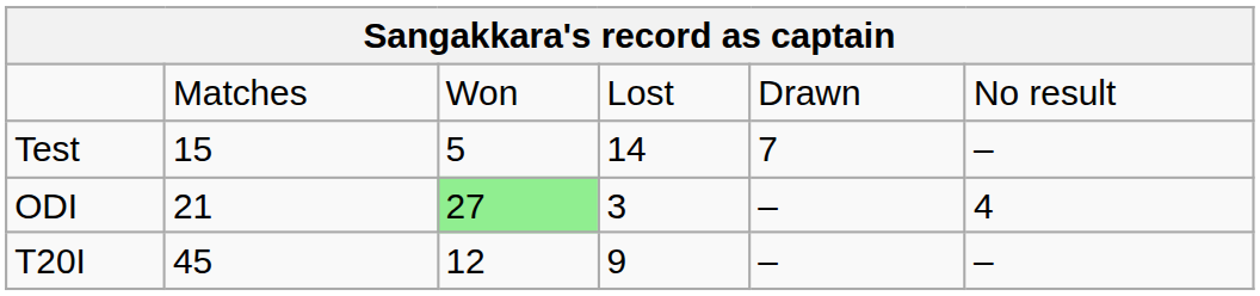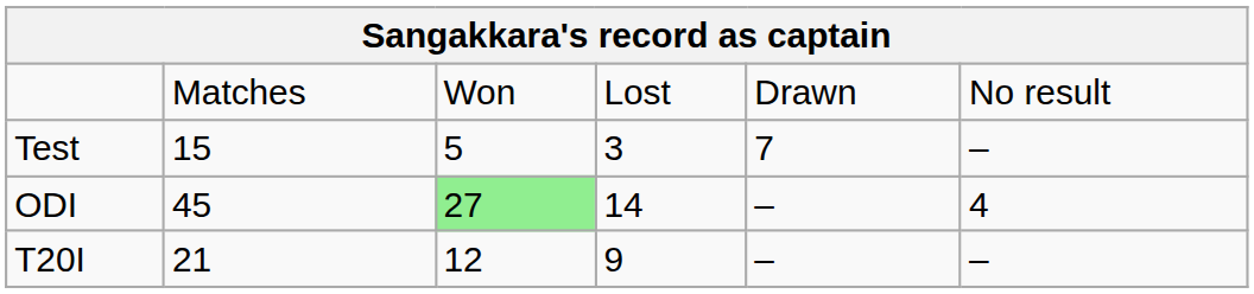Test | column 4: 14 -> 3
ODI | column 2: 21 -> 45
ODI | column 4: 3 -> 14
T20I | column 2: 45 -> 21
